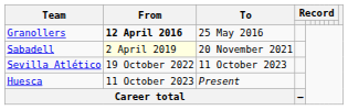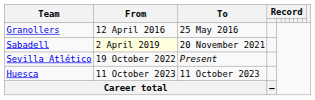Granollers | From: bold -> normal
Sevilla Atlético | To: 11 October 2023 -> Present
Huesca | To: Present -> 11 October 2023
